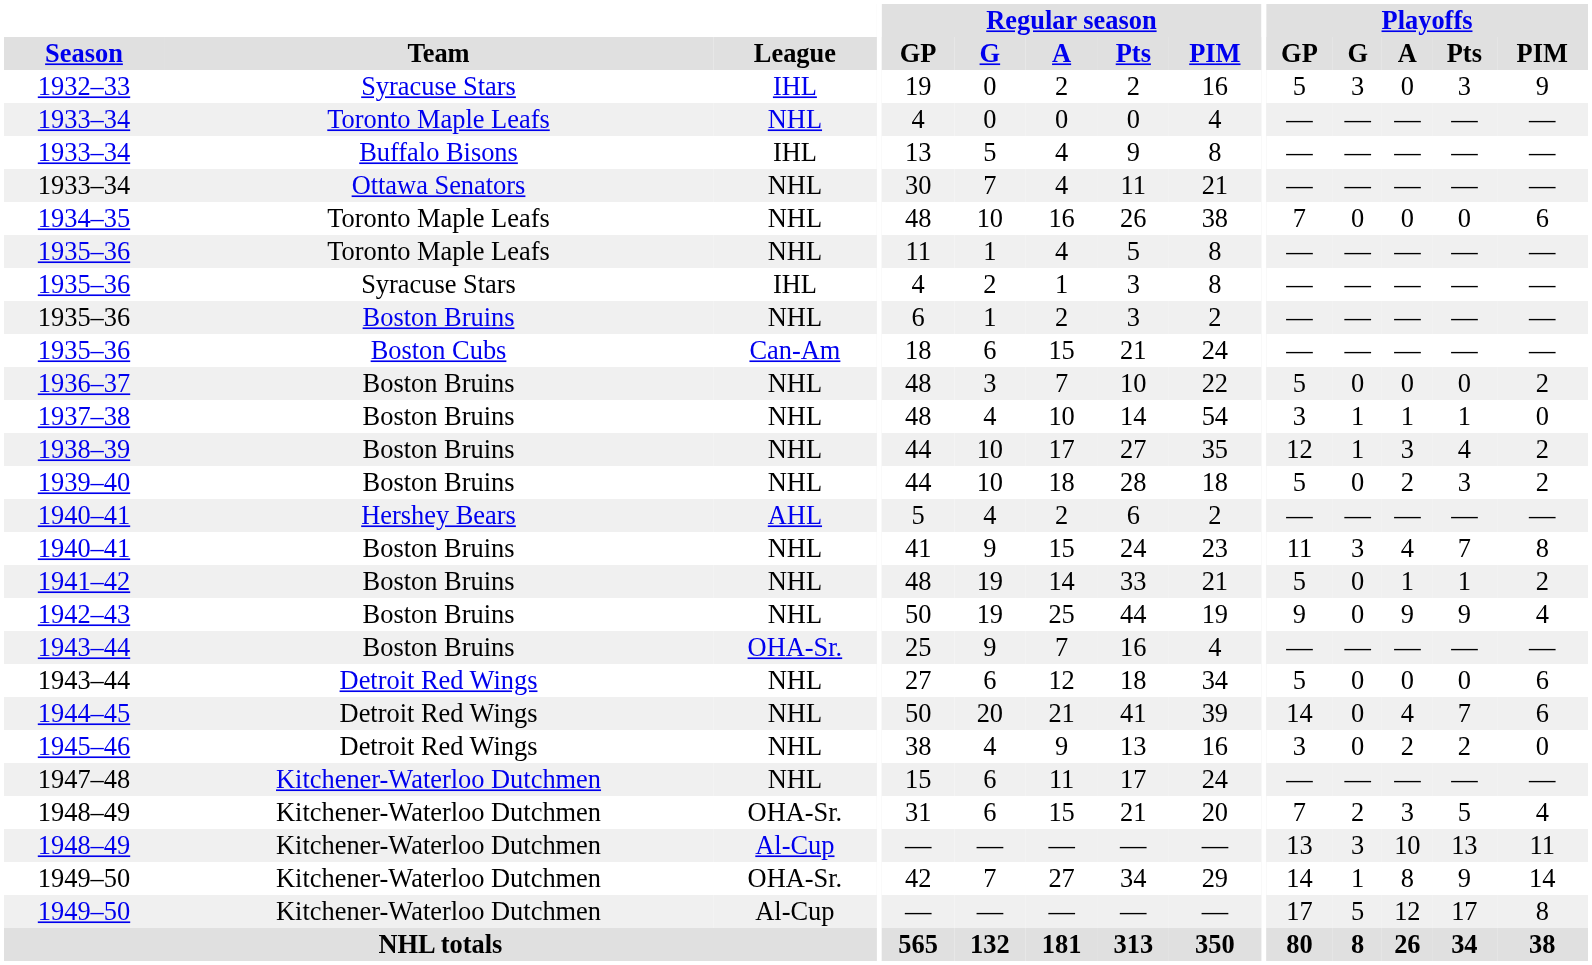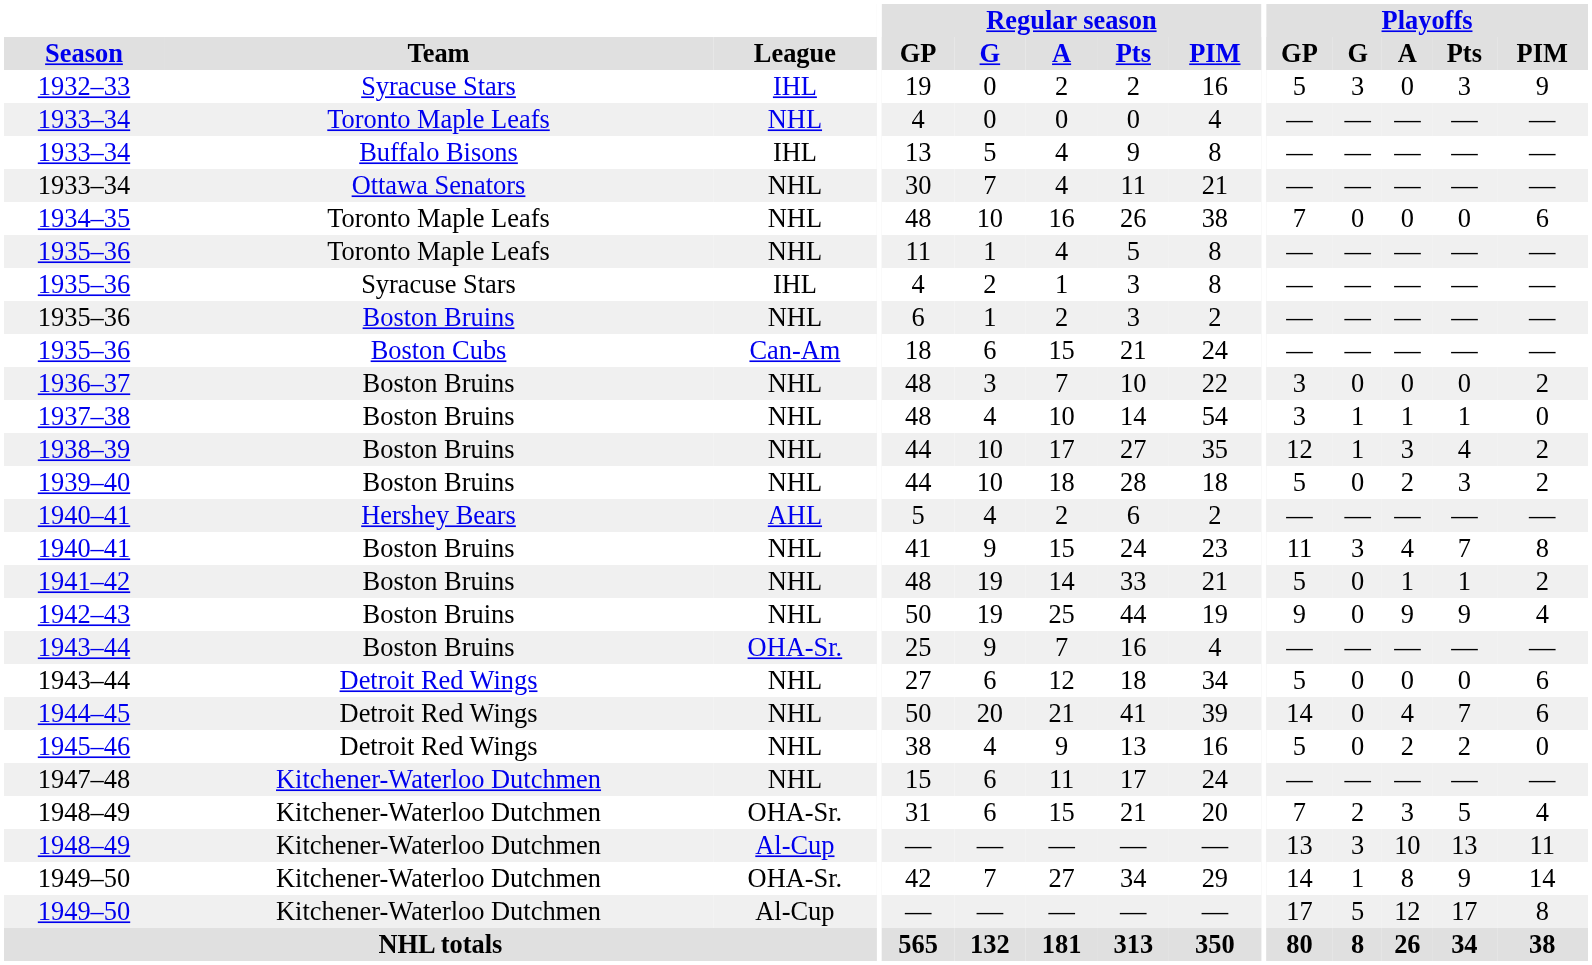1936–37 | Playoffs / GP: 5 -> 3
1945–46 | Playoffs / GP: 3 -> 5
